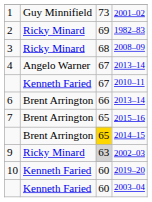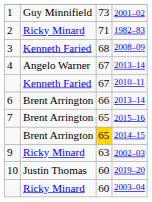1982–83 | column 3: 69 -> 71
2008–09 | column 2: Ricky Minard -> Kenneth Faried
2002–03 | column 3: lightgrey background -> no background
2019–20 | column 2: Kenneth Faried -> Justin Thomas
2003–04 | column 2: Kenneth Faried -> Ricky Minard
